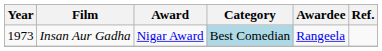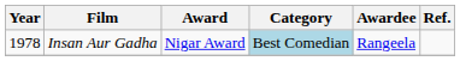Insan Aur Gadha | Year: 1973 -> 1978
